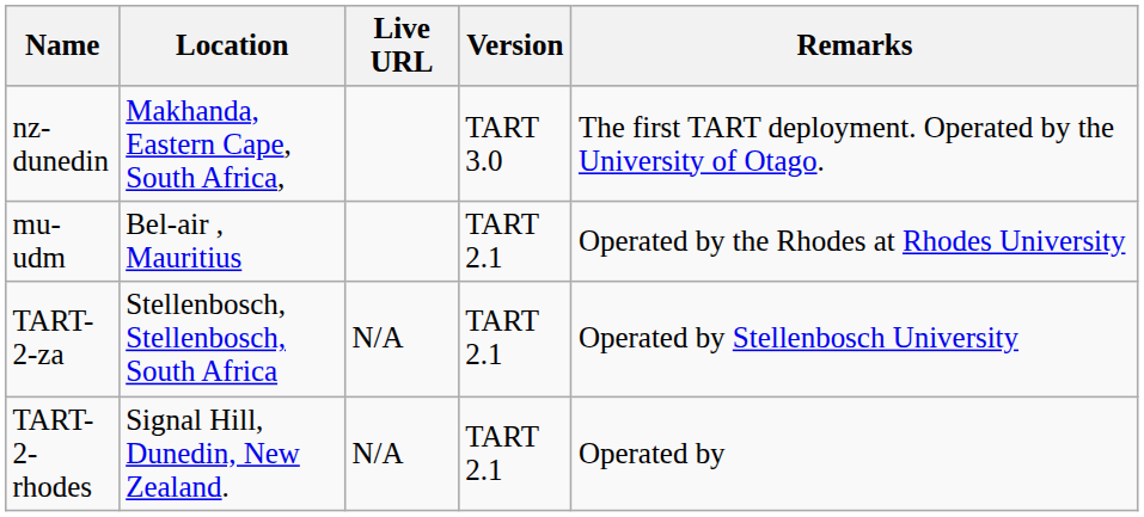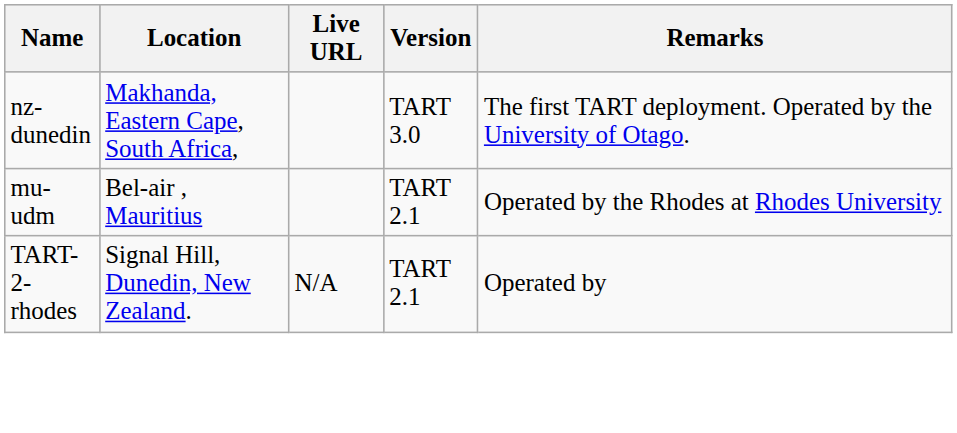- row: TART-2-za | Stellenbosch, Stellenbosch, South Africa | N/A | TART 2.1 | Operated by Stellenbosch University
